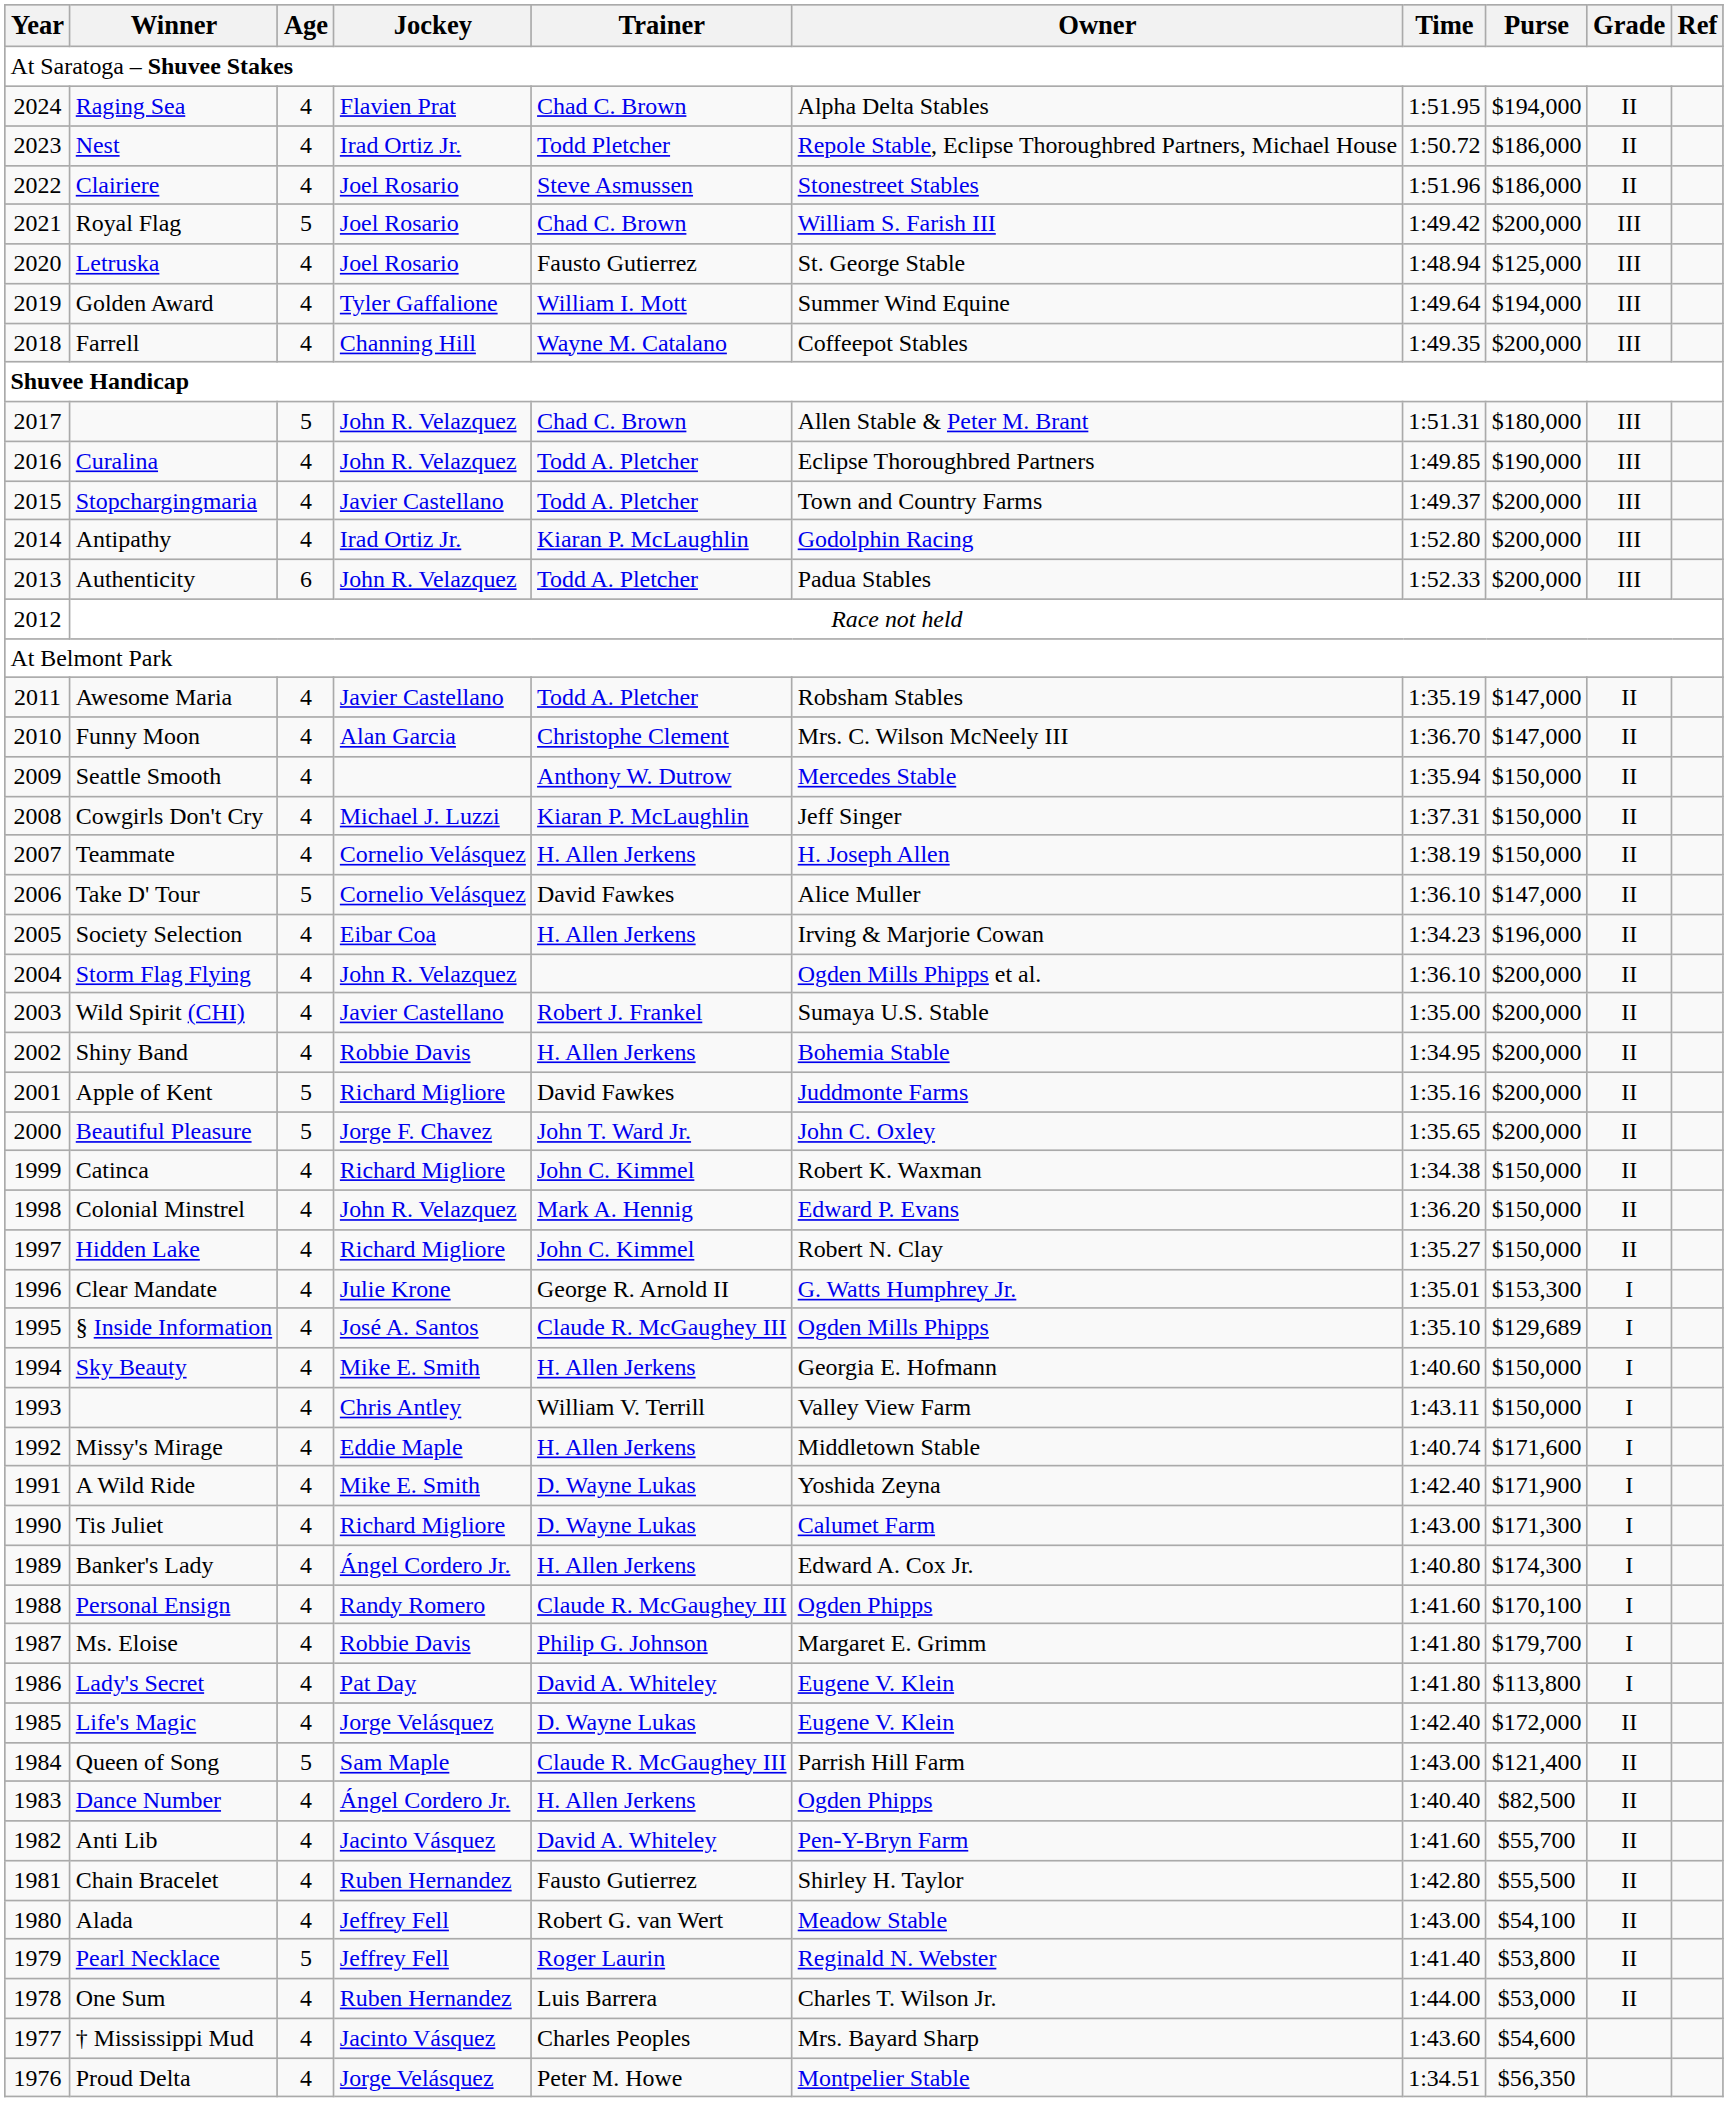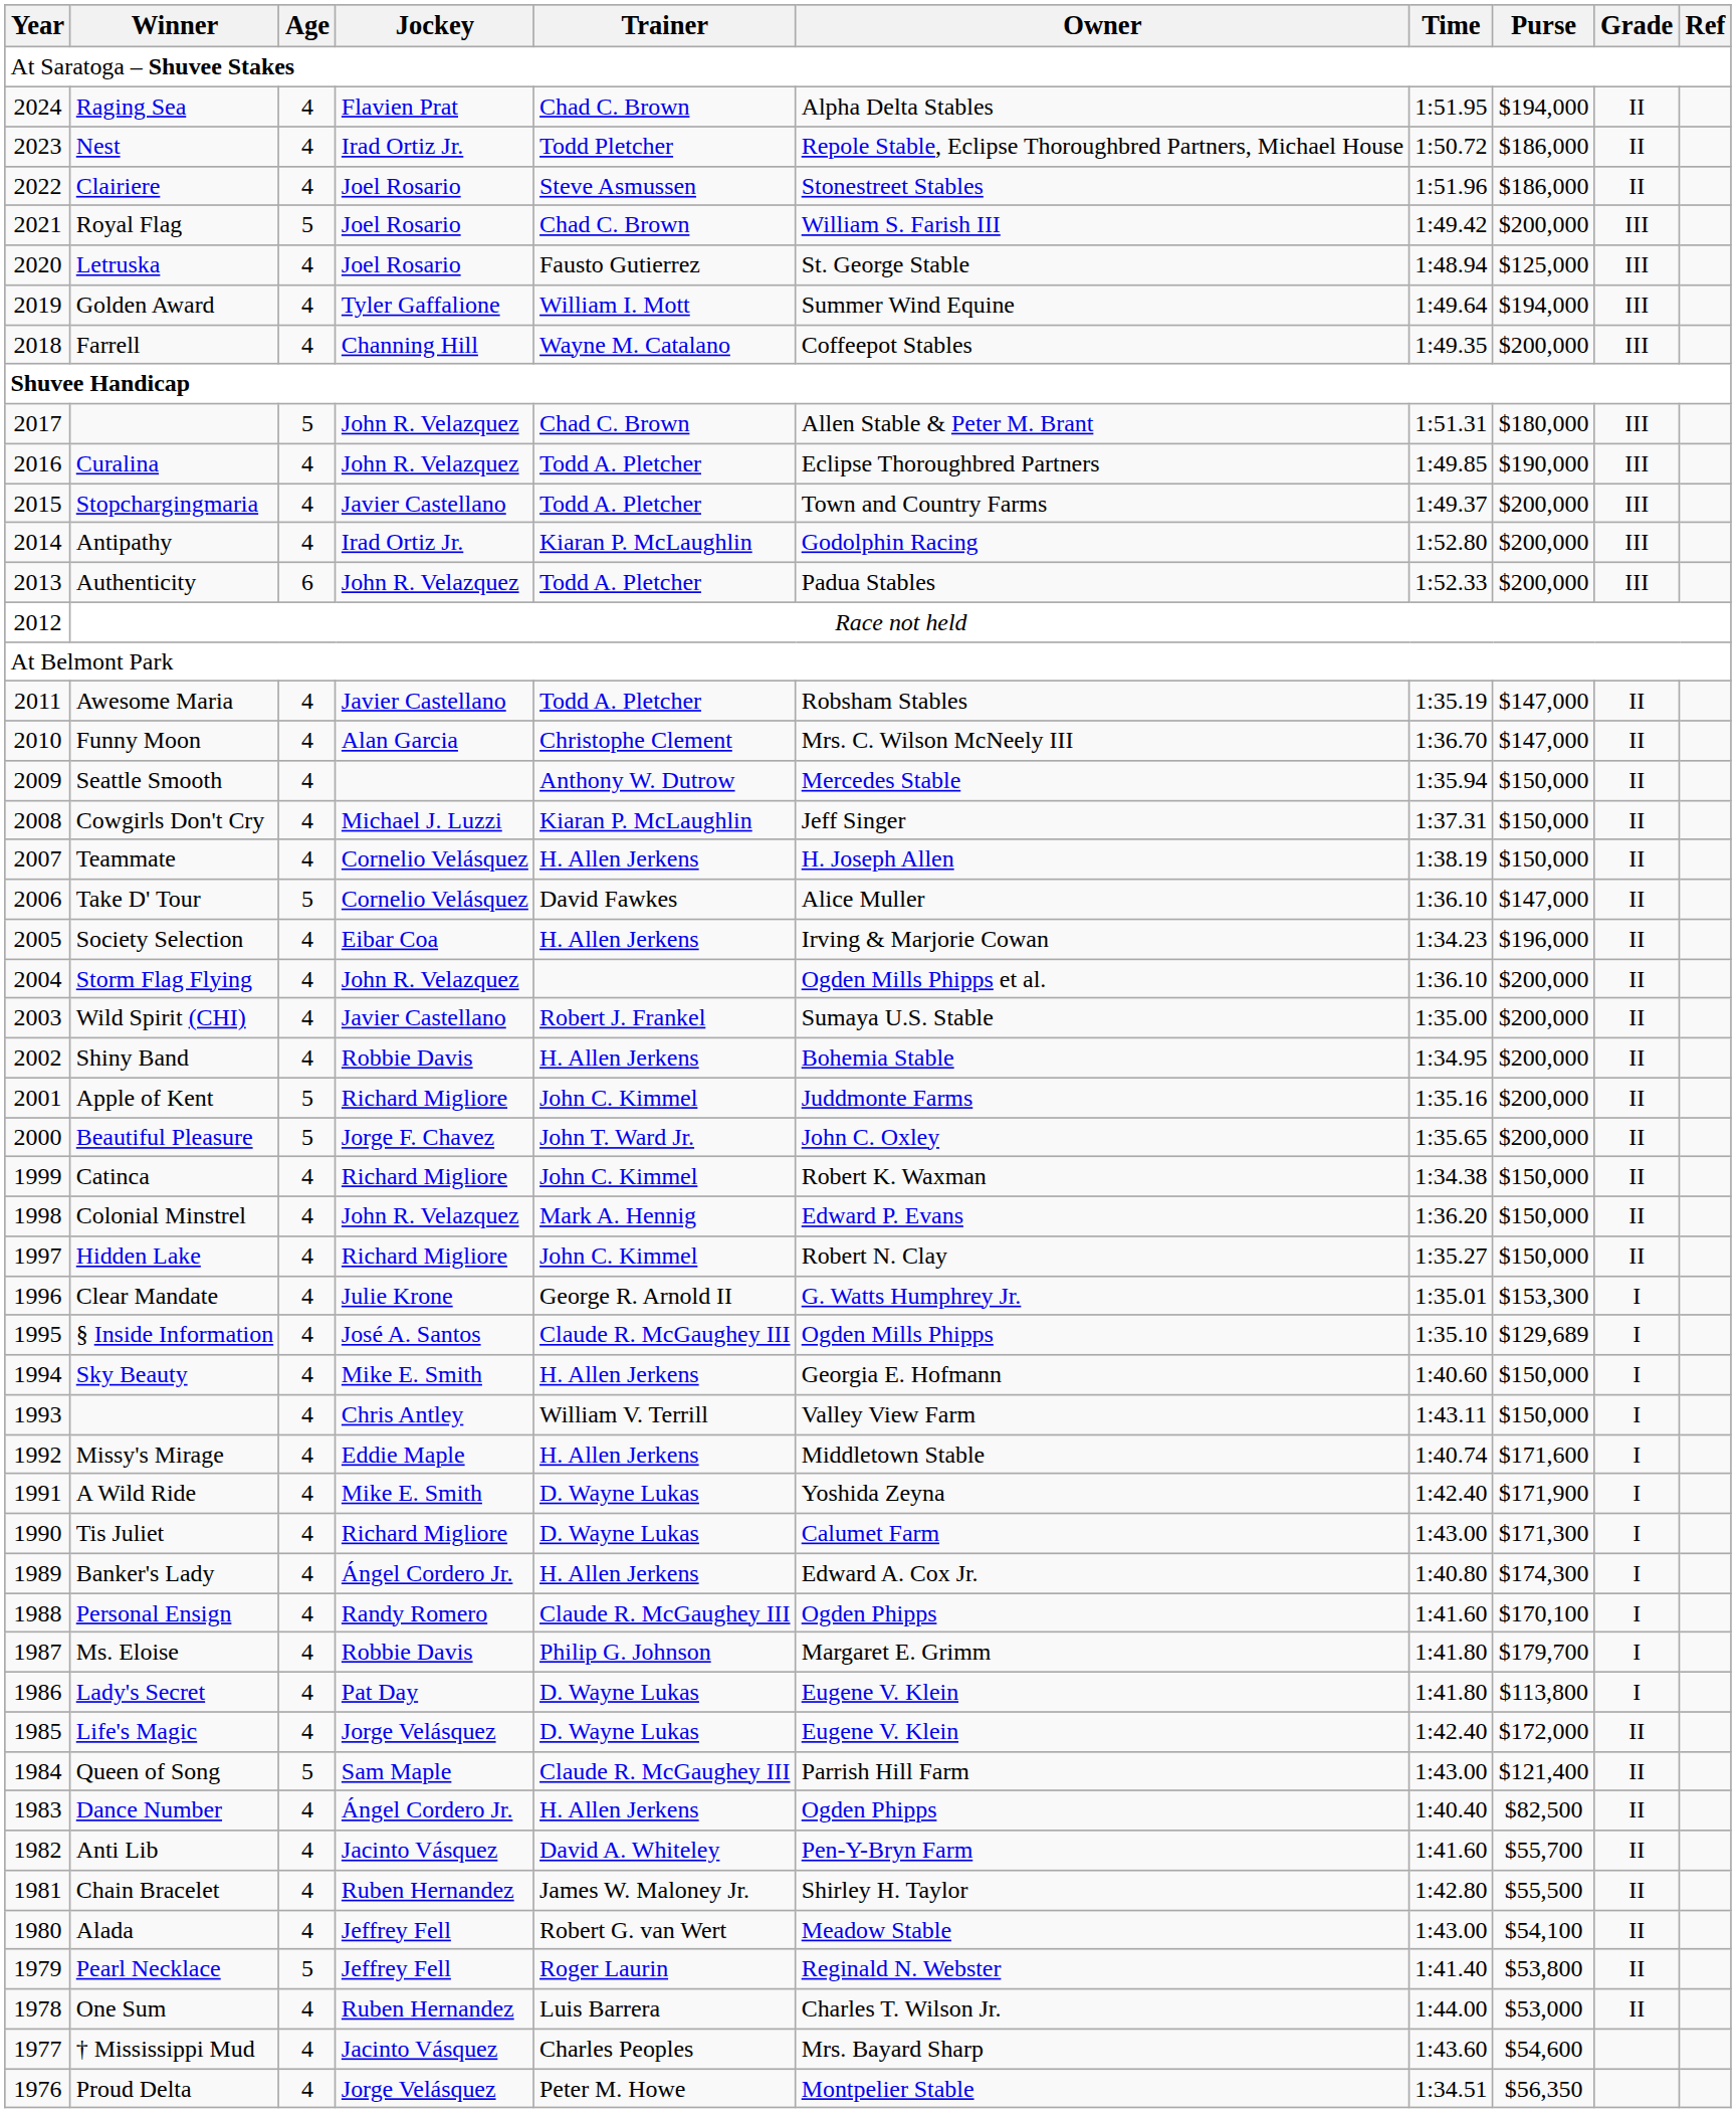Apple of Kent | Trainer: David Fawkes -> John C. Kimmel
Lady's Secret | Trainer: David A. Whiteley -> D. Wayne Lukas
Chain Bracelet | Trainer: Fausto Gutierrez -> James W. Maloney Jr.
